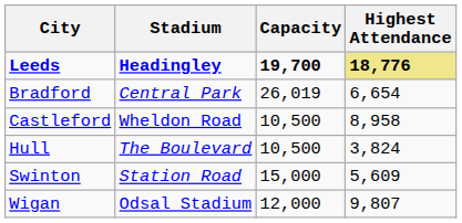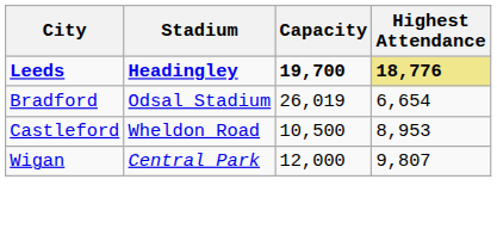Bradford | Stadium: Central Park -> Odsal Stadium
Castleford | Highest Attendance: 8,958 -> 8,953
- row: Hull | The Boulevard | 10,500 | 3,824
- row: Swinton | Station Road | 15,000 | 5,609
Wigan | Stadium: Odsal Stadium -> Central Park
